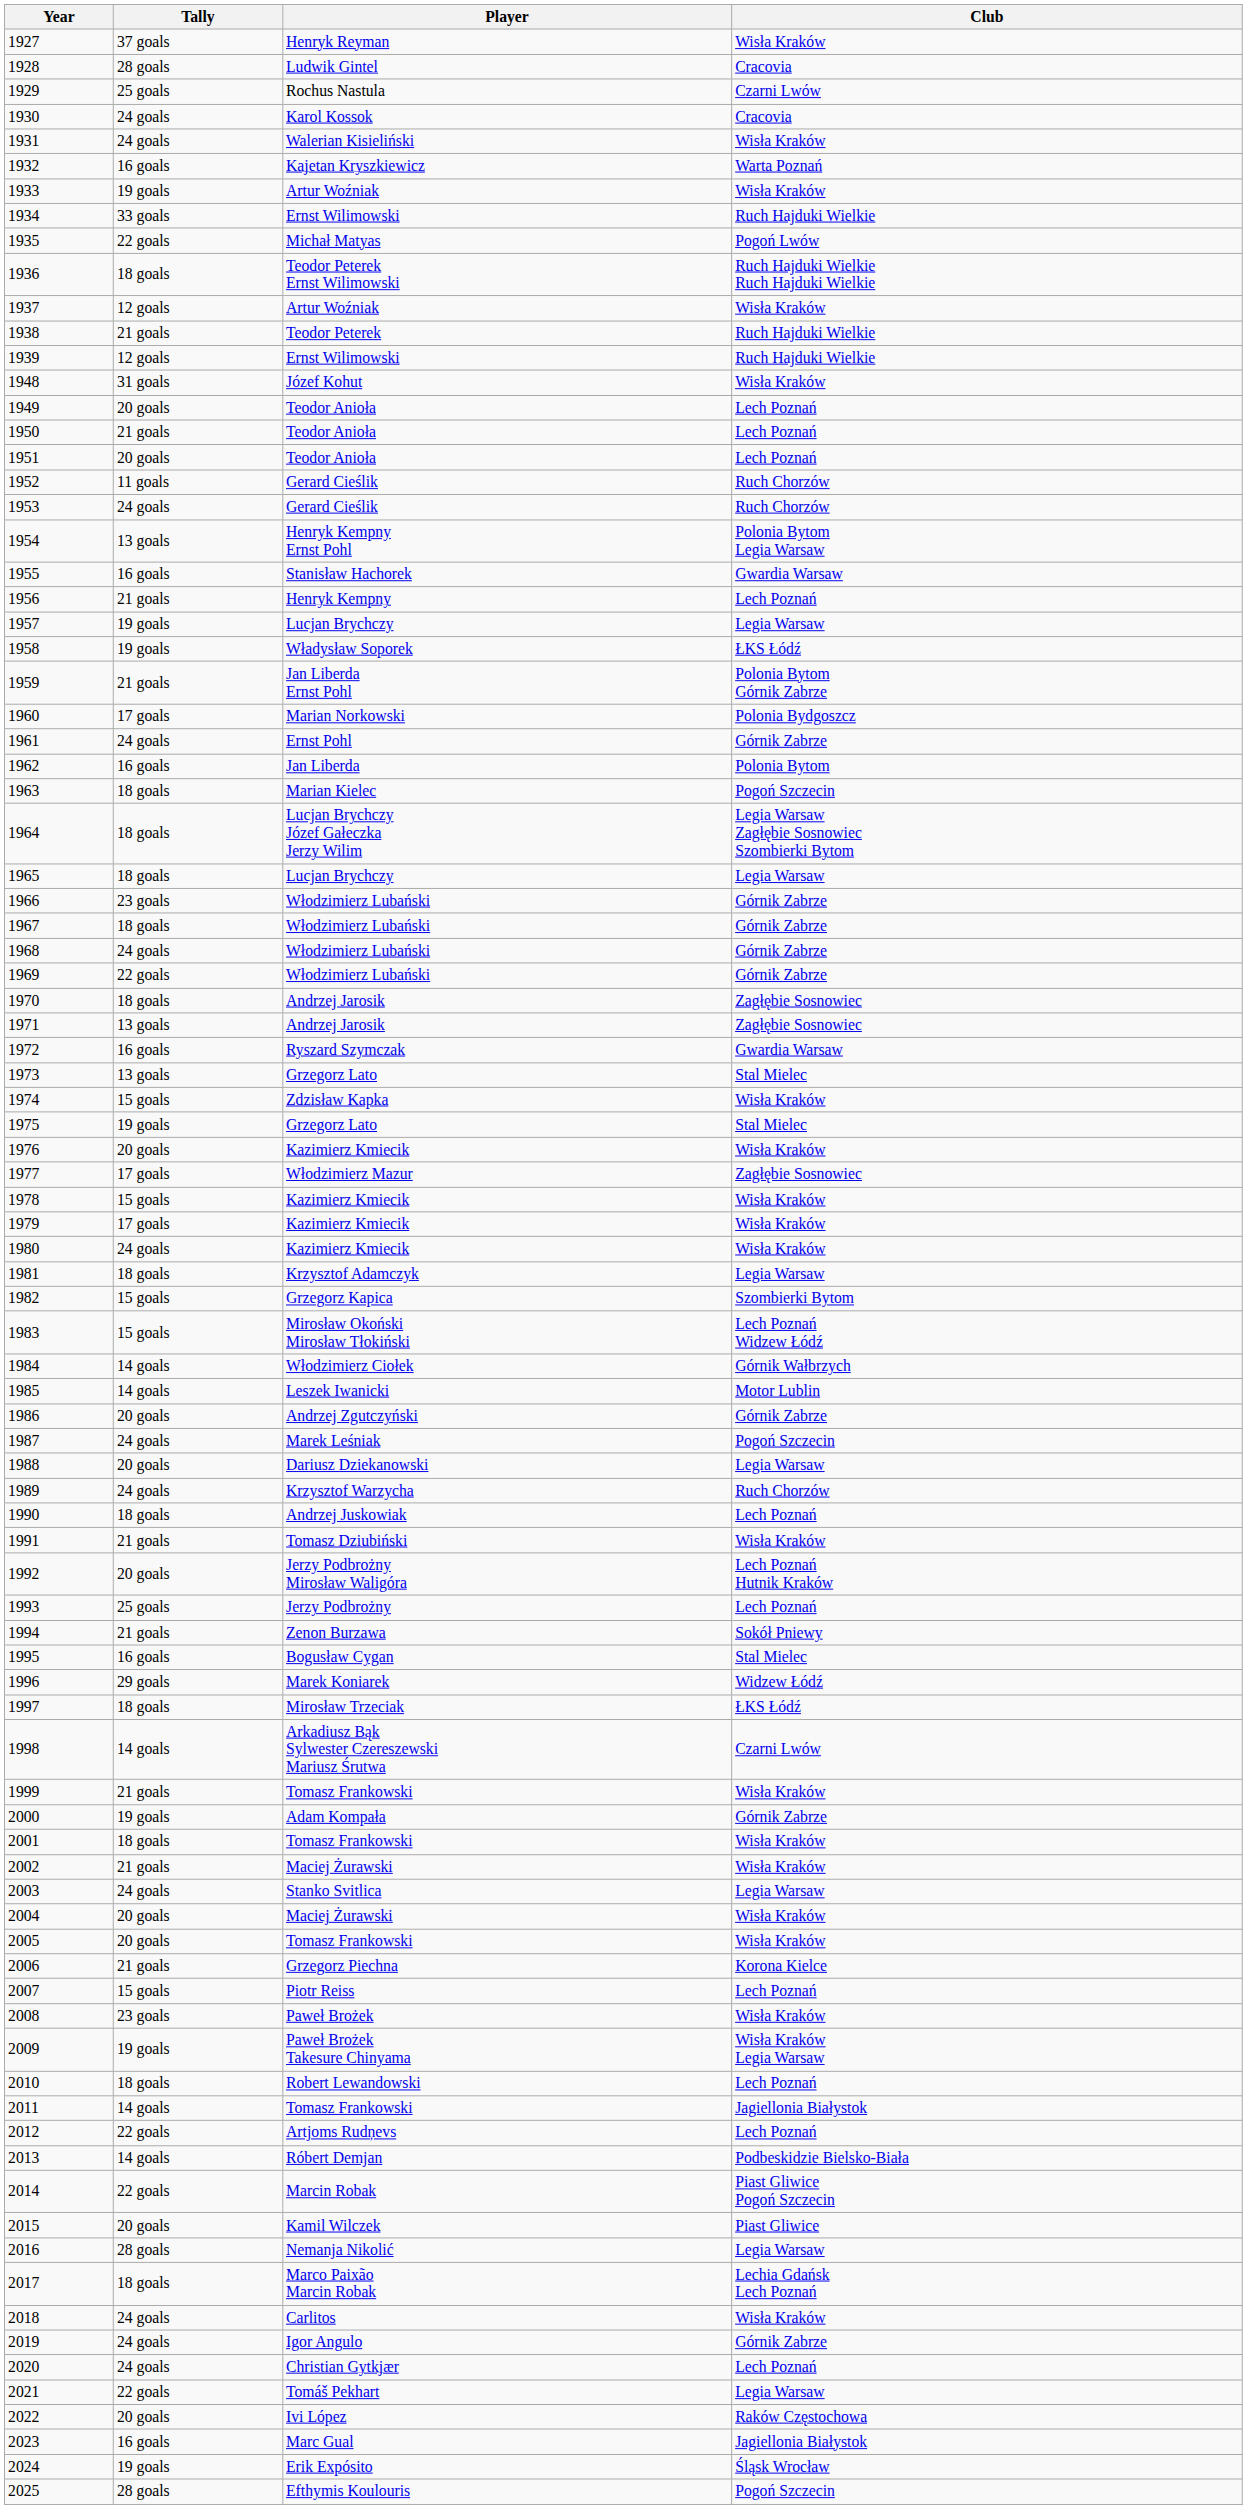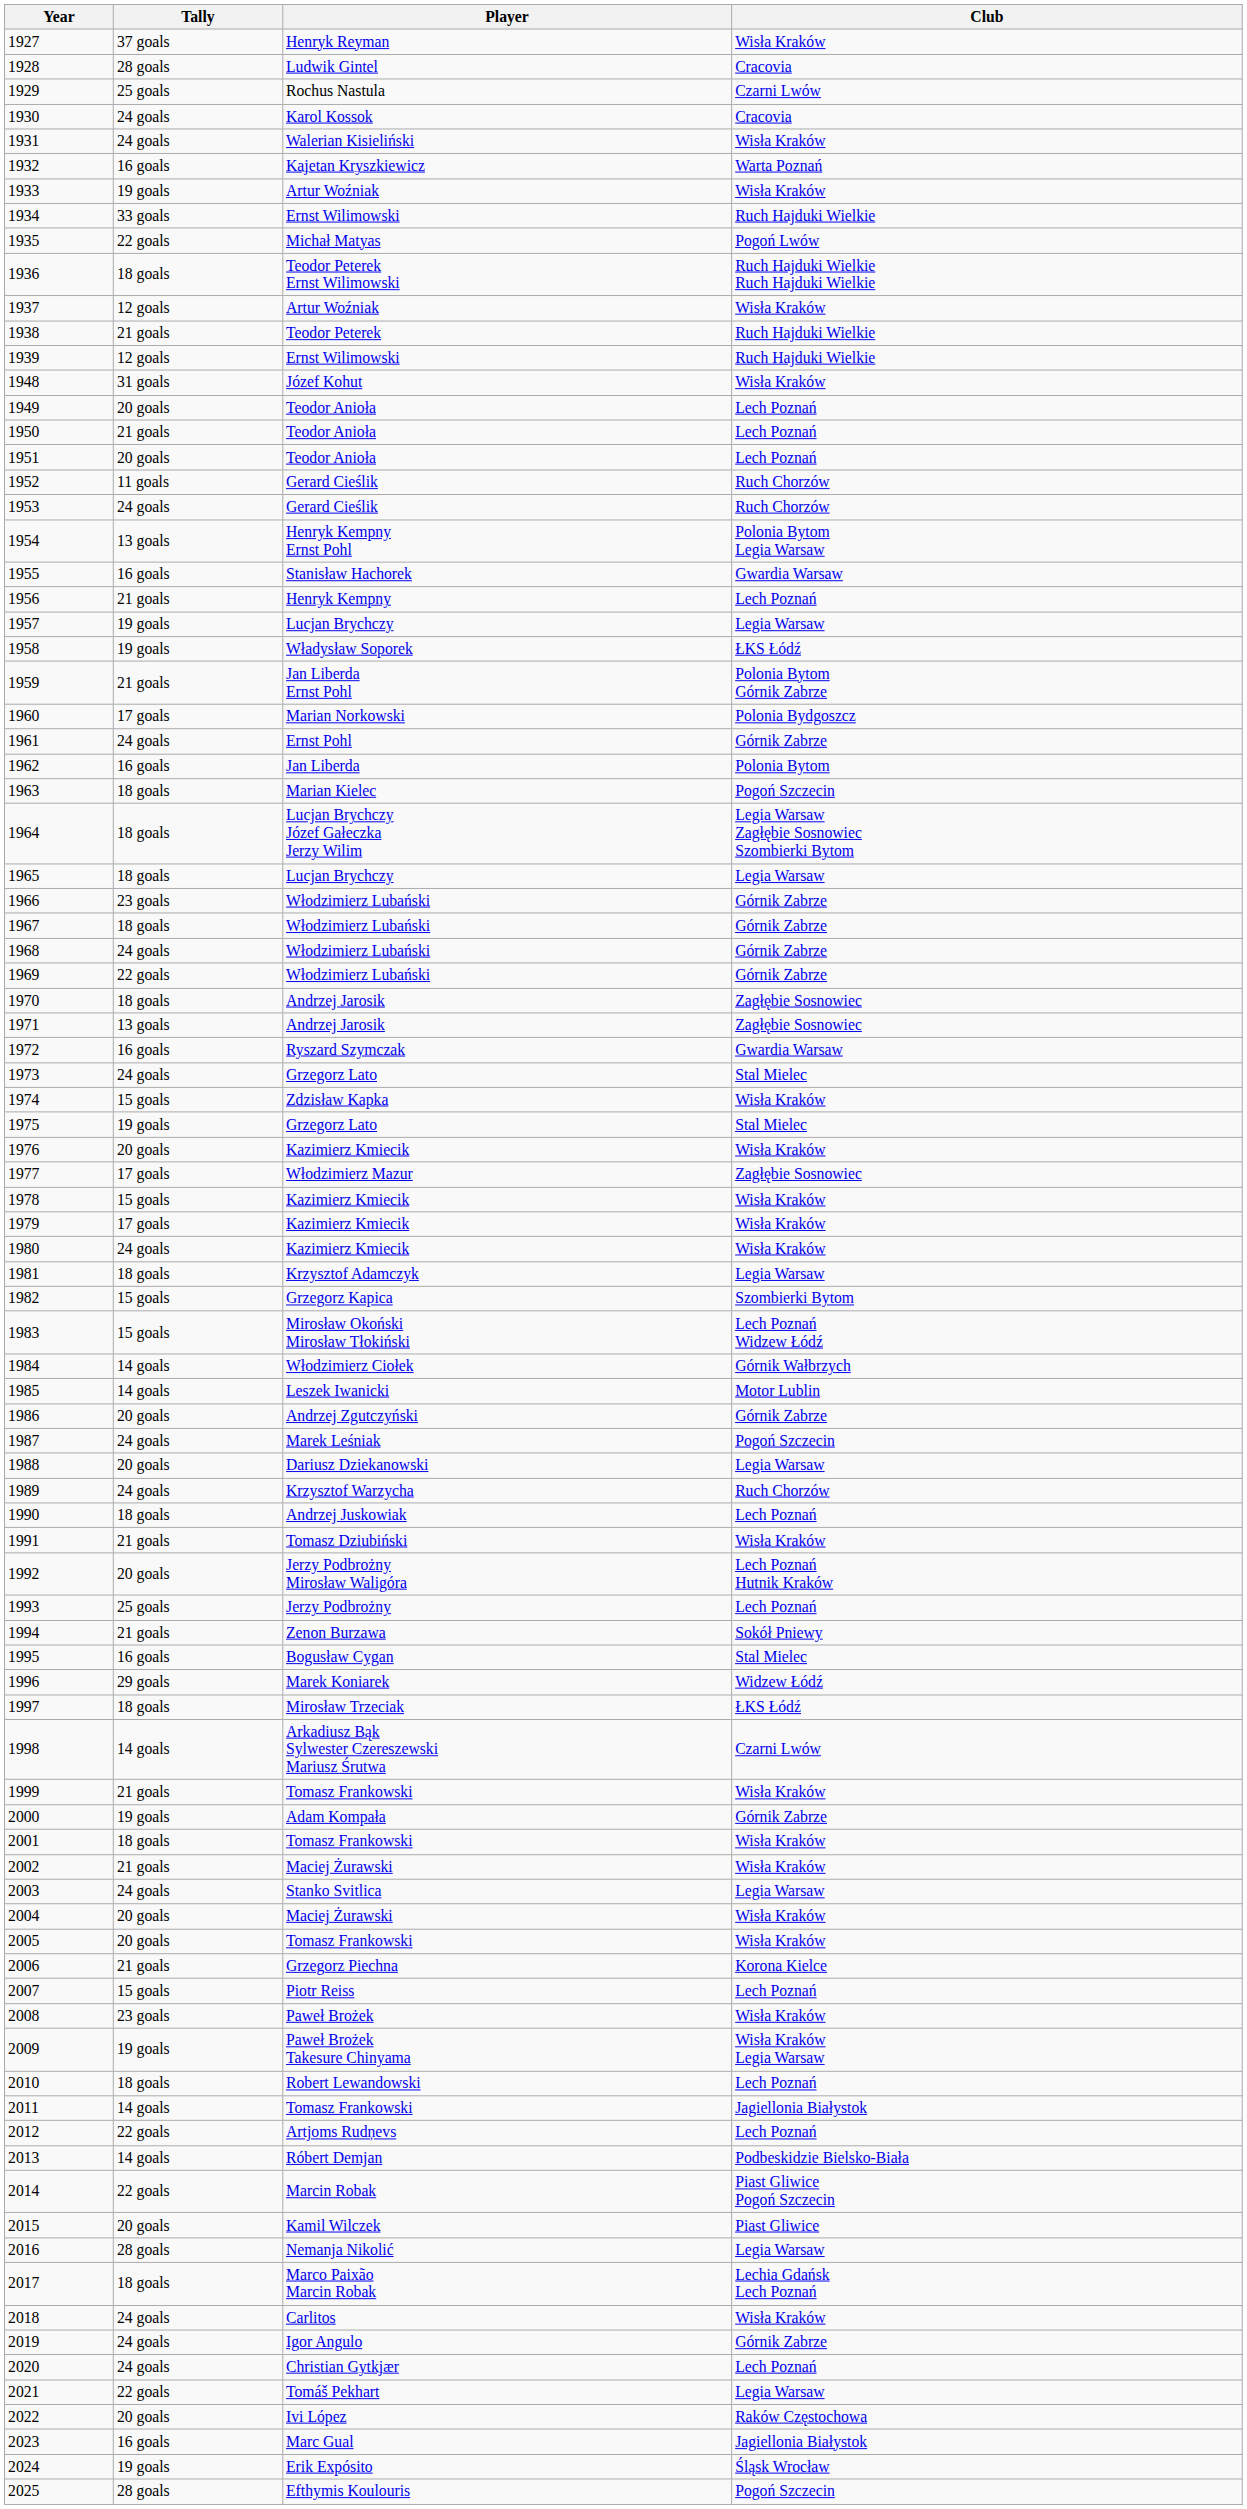1973 | Tally: 13 goals -> 24 goals
